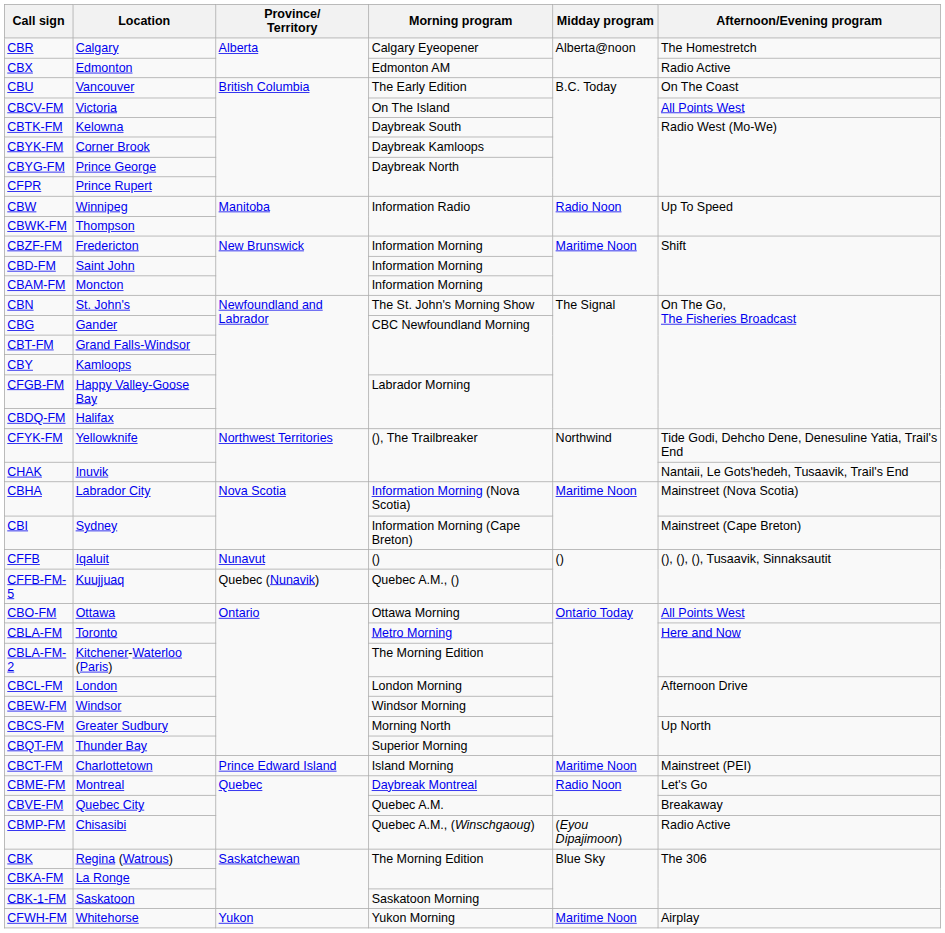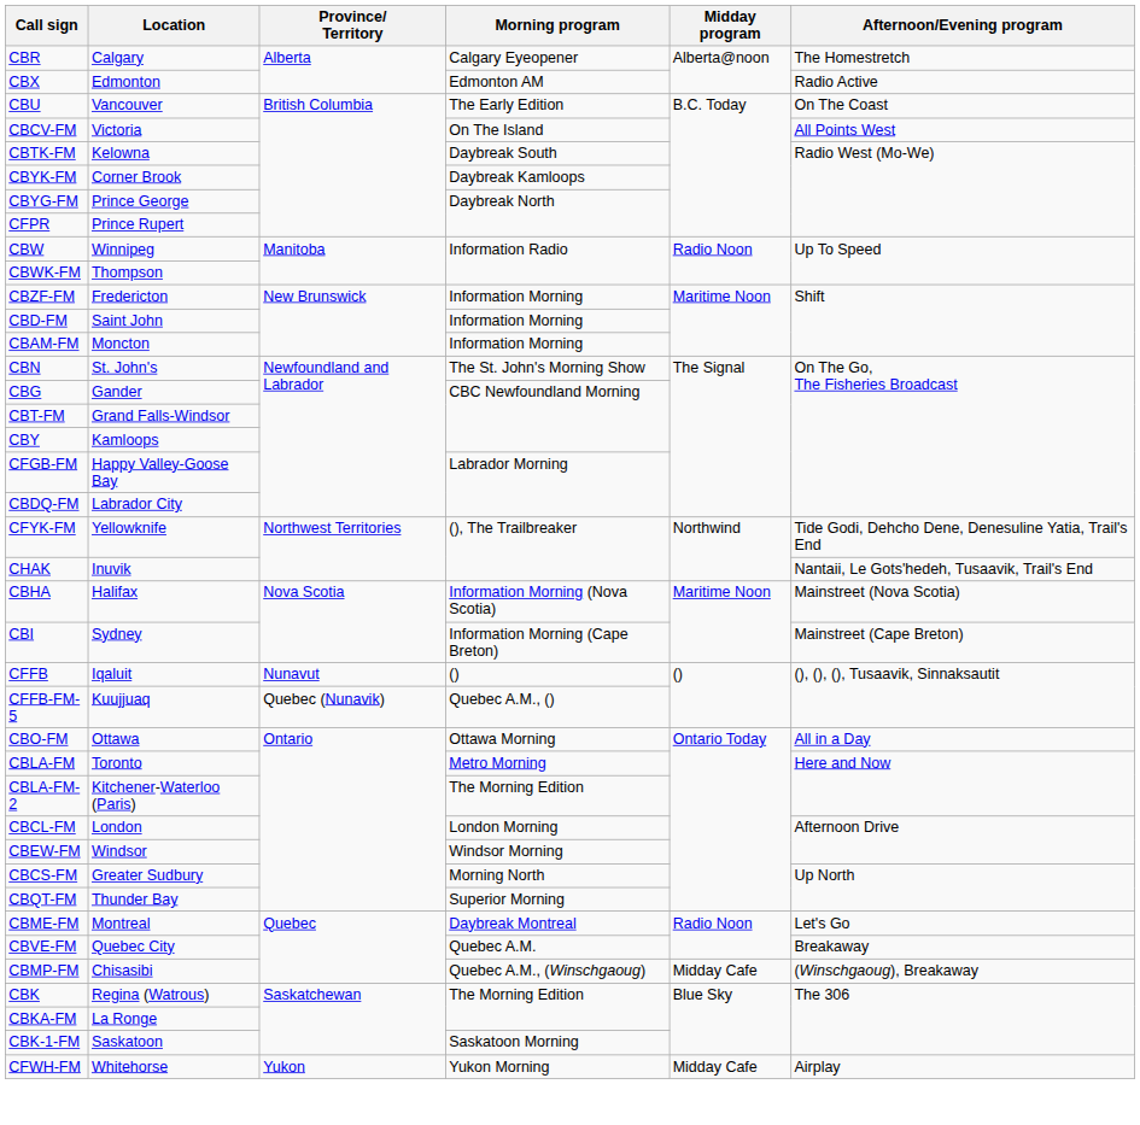CBDQ-FM | Location: Halifax -> Labrador City
CBHA | Location: Labrador City -> Halifax
CBO-FM | Afternoon/Evening program: All Points West -> All in a Day
- row: CBCT-FM | Charlottetown | Prince Edward Island | Island Morning | Maritime Noon | Mainstreet (PEI)
CBMP-FM | Midday program: (Eyou Dipajimoon) -> Midday Cafe
CBMP-FM | Afternoon/Evening program: Radio Active -> (Winschgaoug), Breakaway
CFWH-FM | Midday program: Maritime Noon -> Midday Cafe
